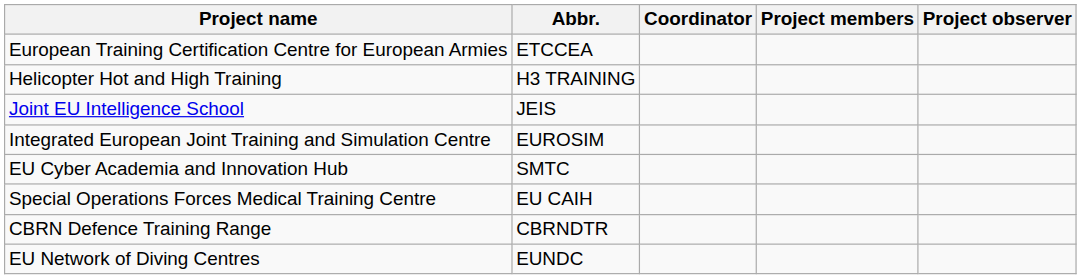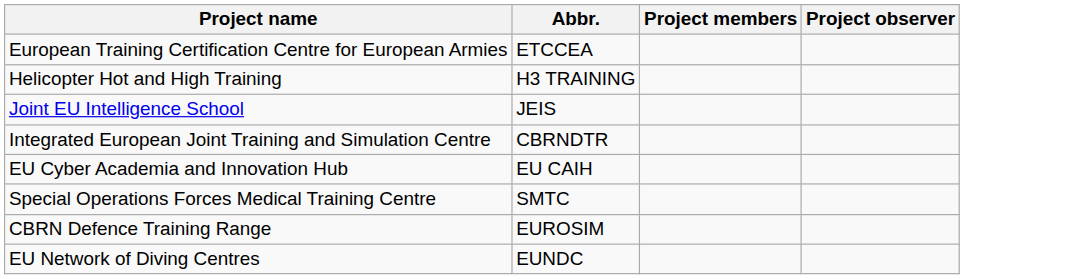- column: Coordinator
Integrated European Joint Training and Simulation Centre | Abbr.: EUROSIM -> CBRNDTR
EU Cyber Academia and Innovation Hub | Abbr.: SMTC -> EU CAIH
Special Operations Forces Medical Training Centre | Abbr.: EU CAIH -> SMTC
CBRN Defence Training Range | Abbr.: CBRNDTR -> EUROSIM
